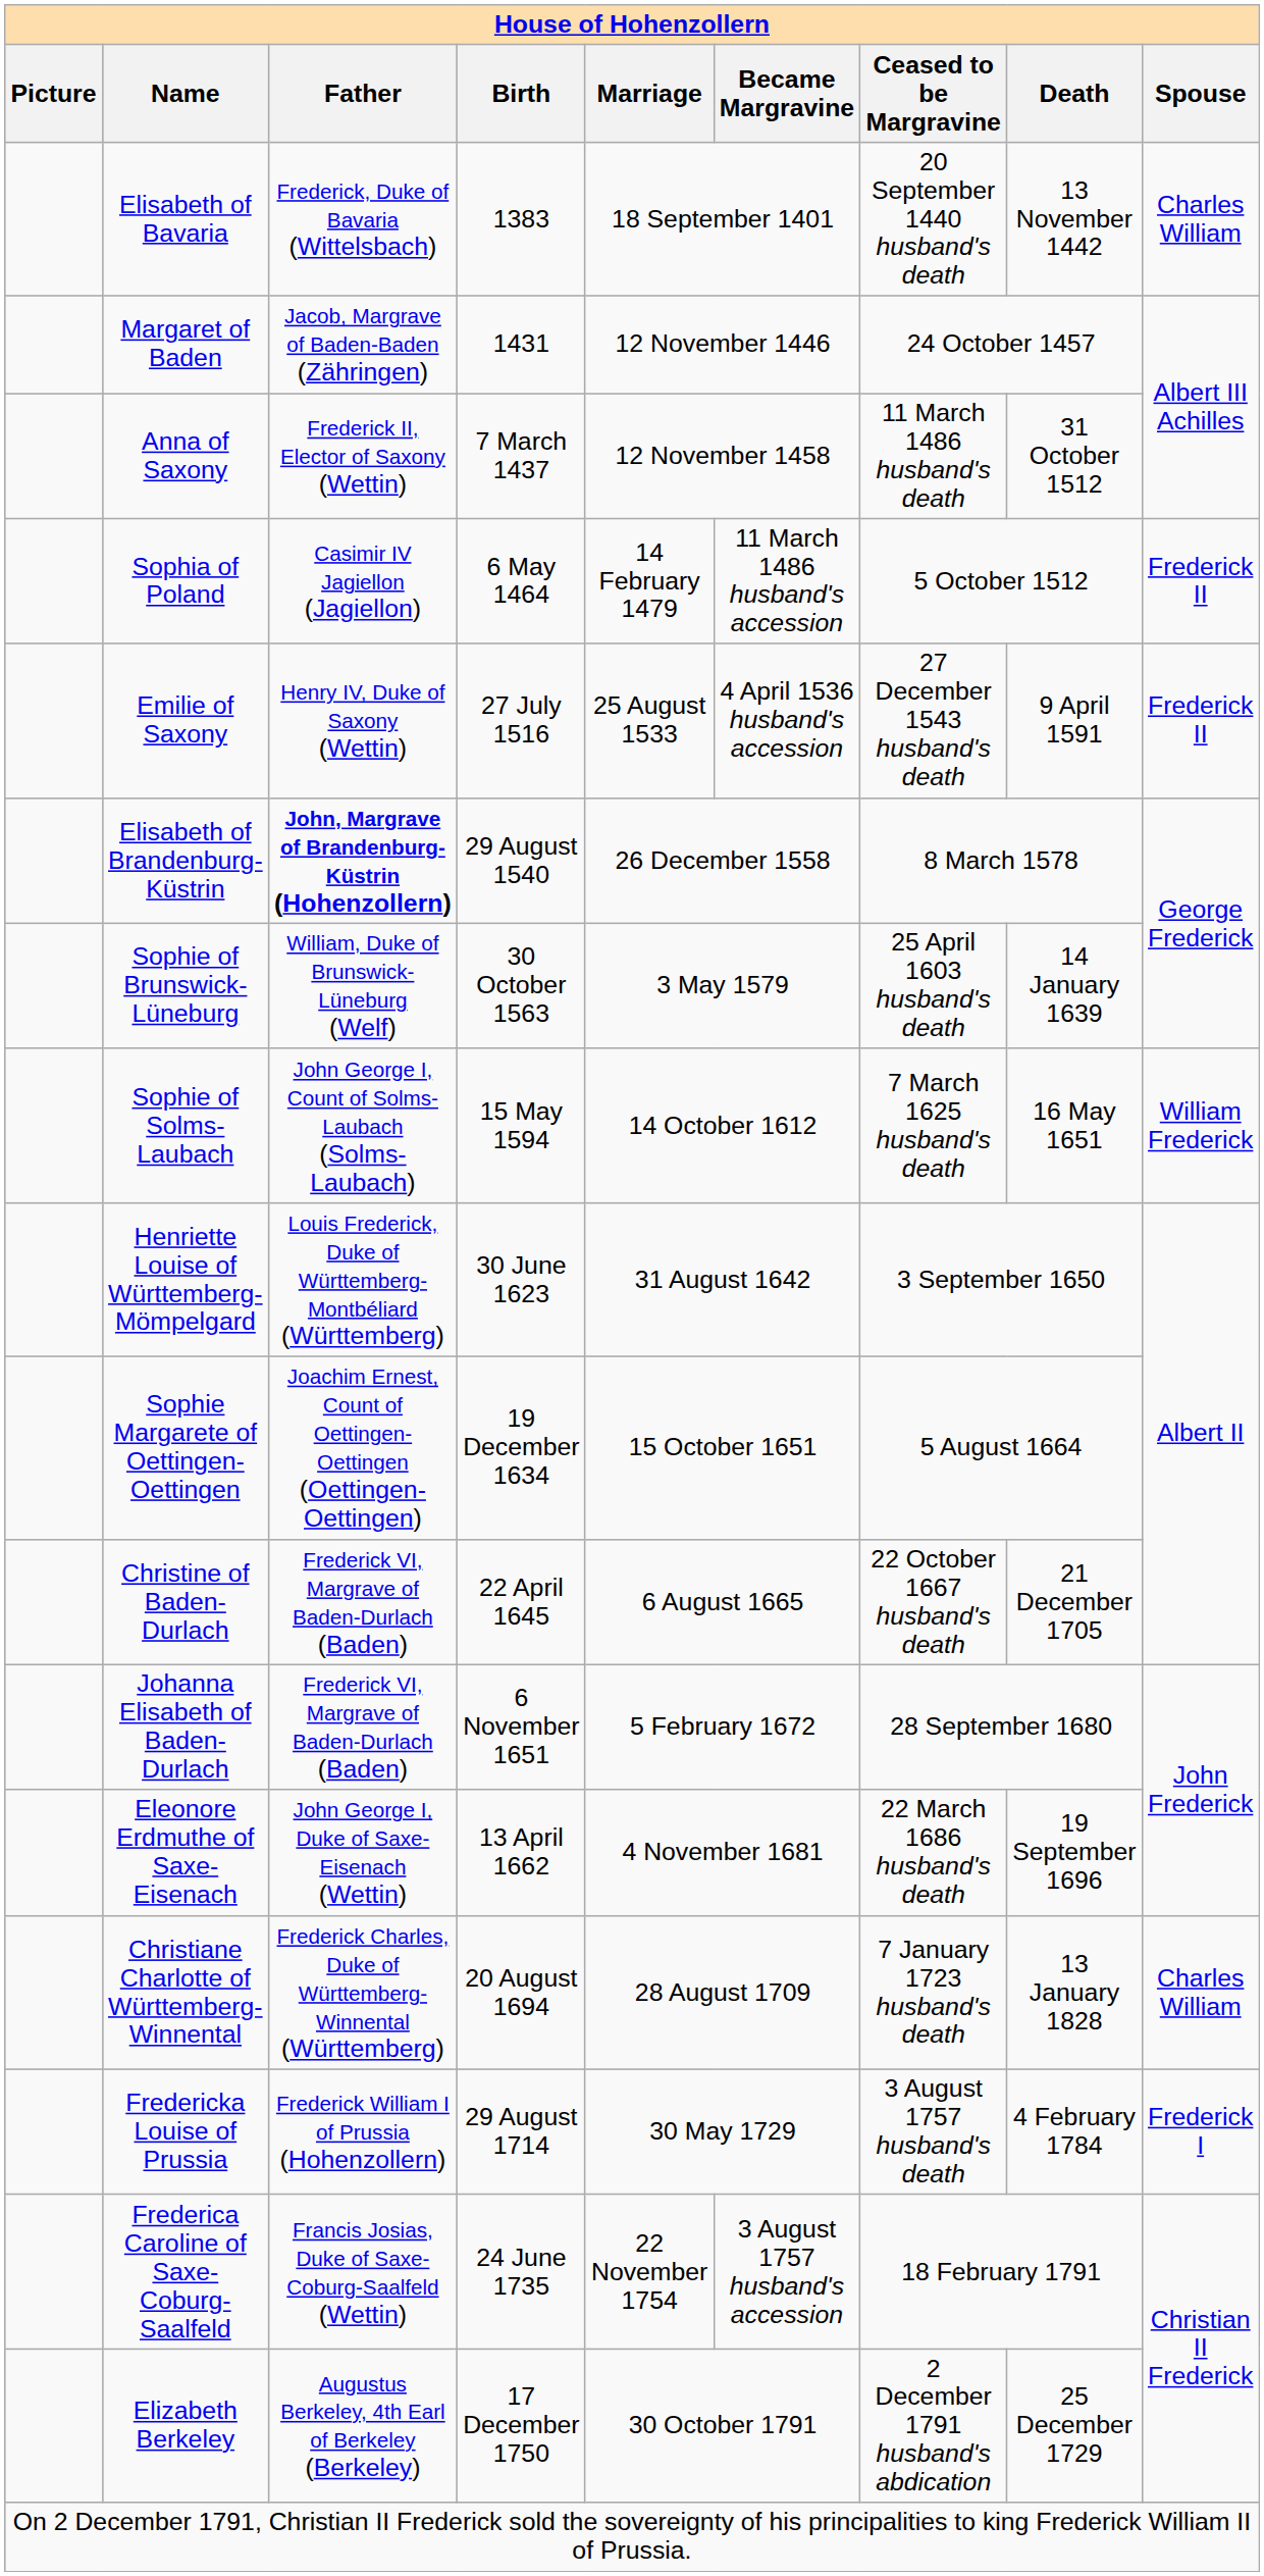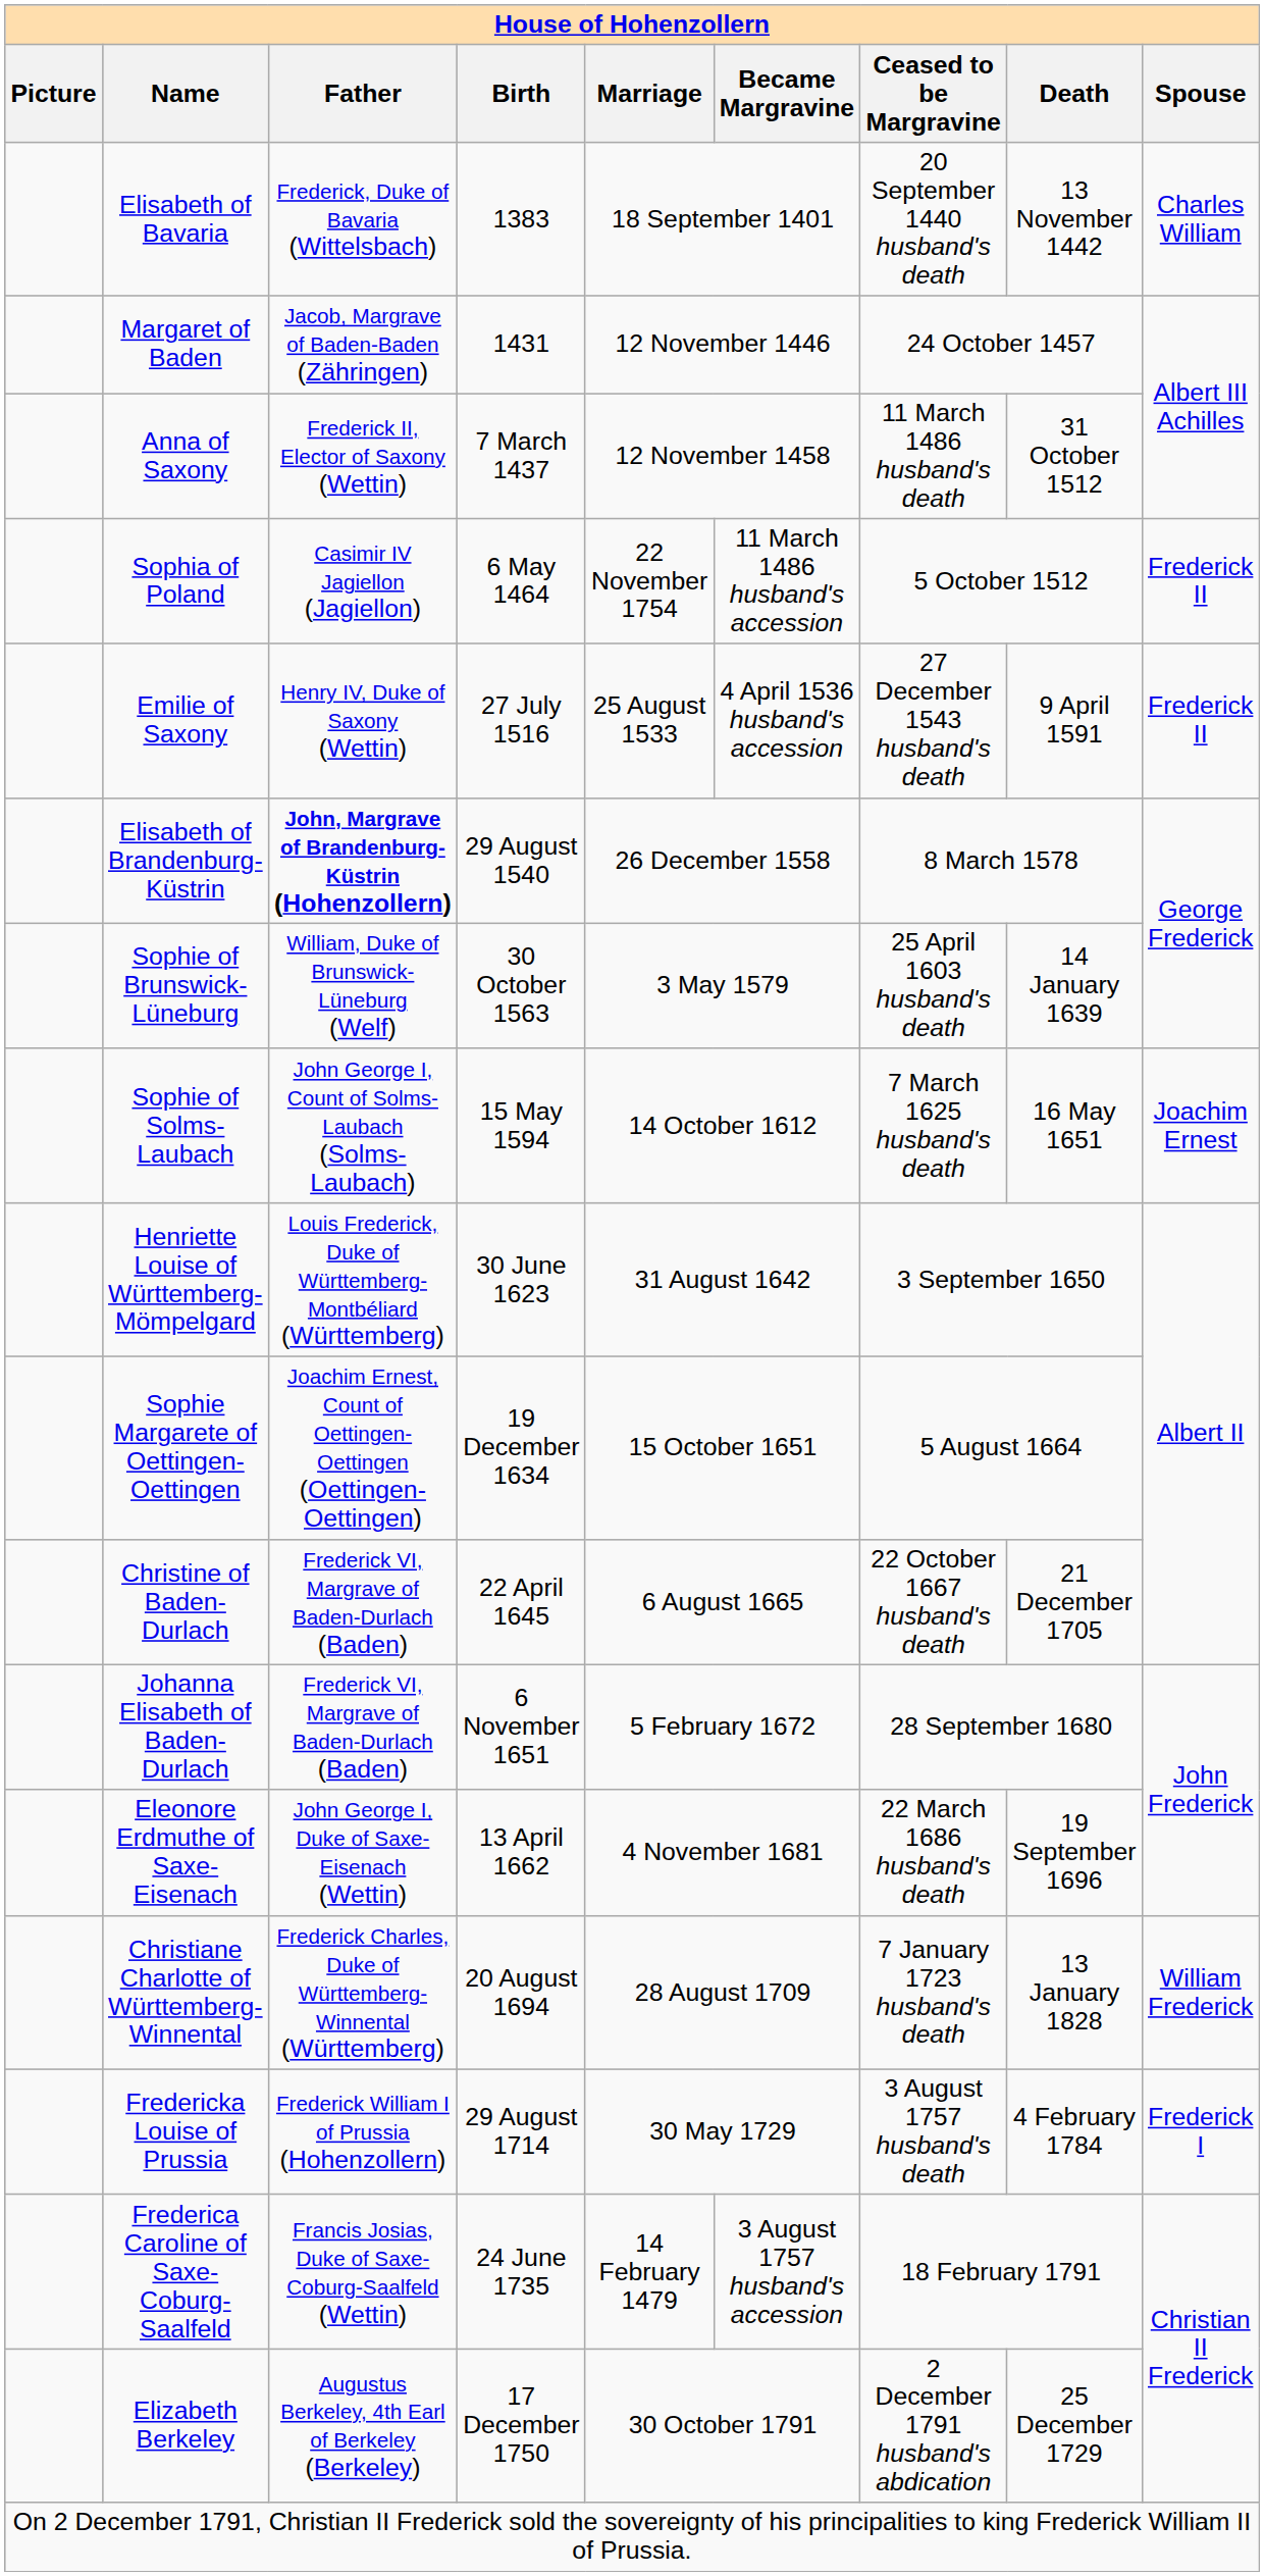Sophia of Poland | Marriage: 14 February 1479 -> 22 November 1754
Sophie of Solms-Laubach | Spouse: William Frederick -> Joachim Ernest
Christiane Charlotte of Württemberg-Winnental | Spouse: Charles William -> William Frederick
Frederica Caroline of Saxe-Coburg-Saalfeld | Marriage: 22 November 1754 -> 14 February 1479
